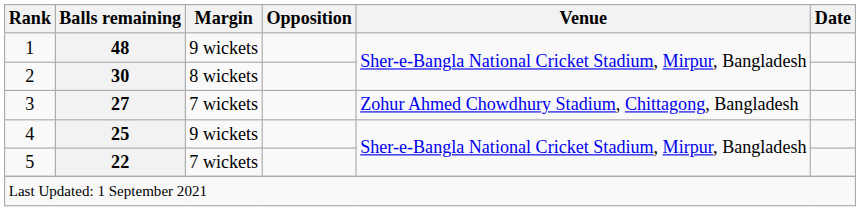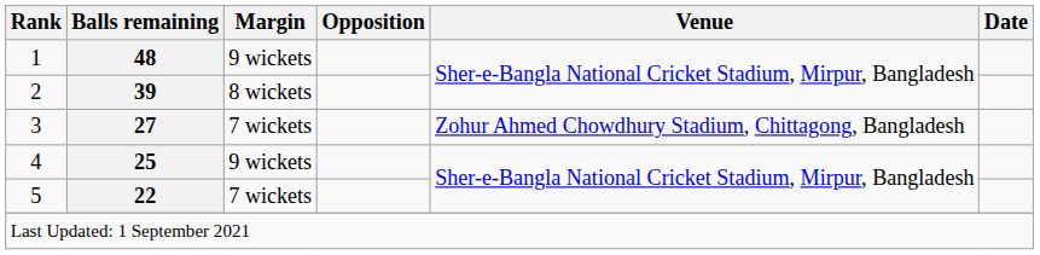2 | Balls remaining: 30 -> 39
